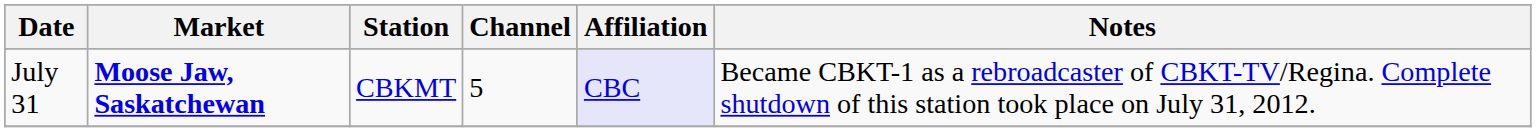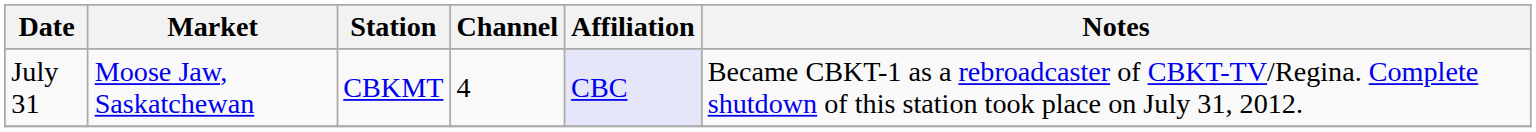July 31 | Market: bold -> normal
July 31 | Channel: 5 -> 4
